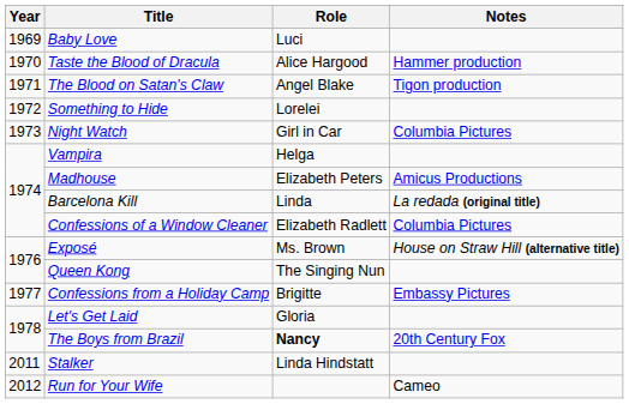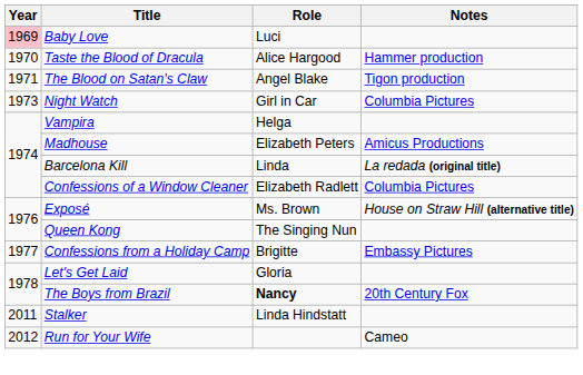Baby Love | Year: no background -> pink background
- row: 1972 | Something to Hide | Lorelei
